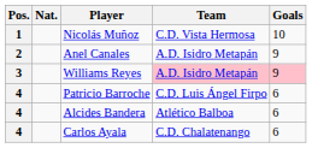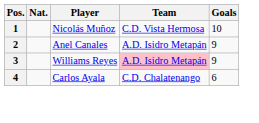Williams Reyes | Goals: pink background -> no background
- row: 4 | Patricio Barroche | C.D. Luis Ángel Firpo | 6
- row: 4 | Alcides Bandera | Atlético Balboa | 6
